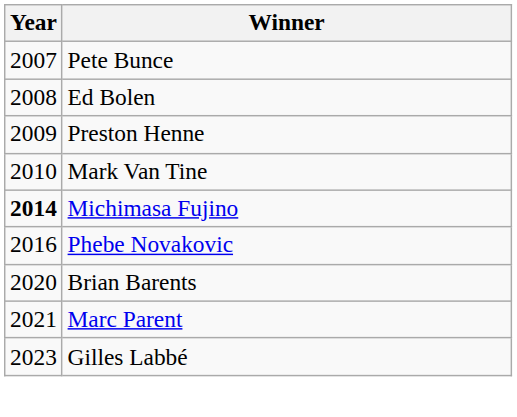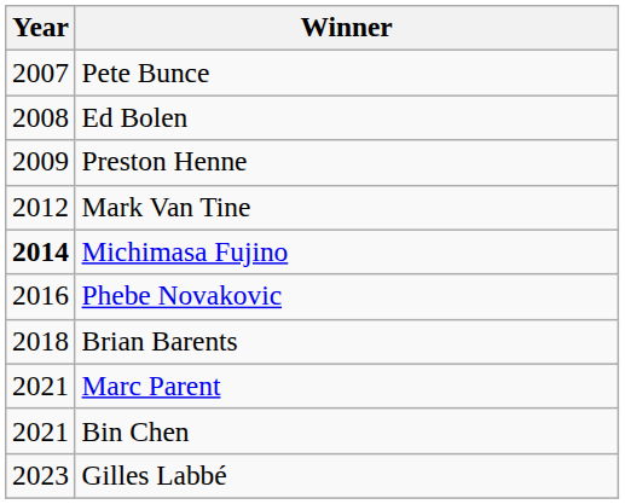Mark Van Tine | Year: 2010 -> 2012
Brian Barents | Year: 2020 -> 2018
+ row: 2021 | Bin Chen
